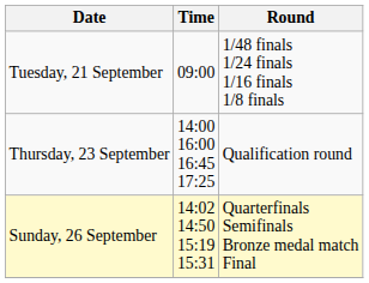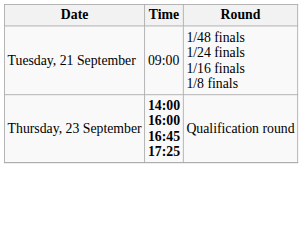Thursday, 23 September | Time: normal -> bold
- row: Sunday, 26 September | 14:02 14:50 15:19 15:31 | Quarterfinals Semifinals Bronze medal match Final
